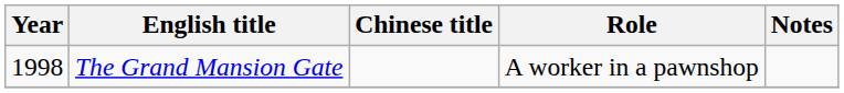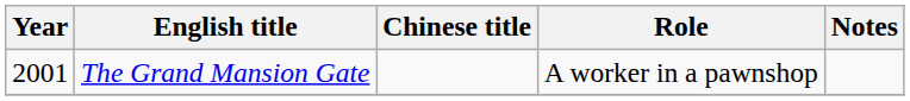The Grand Mansion Gate | Year: 1998 -> 2001
